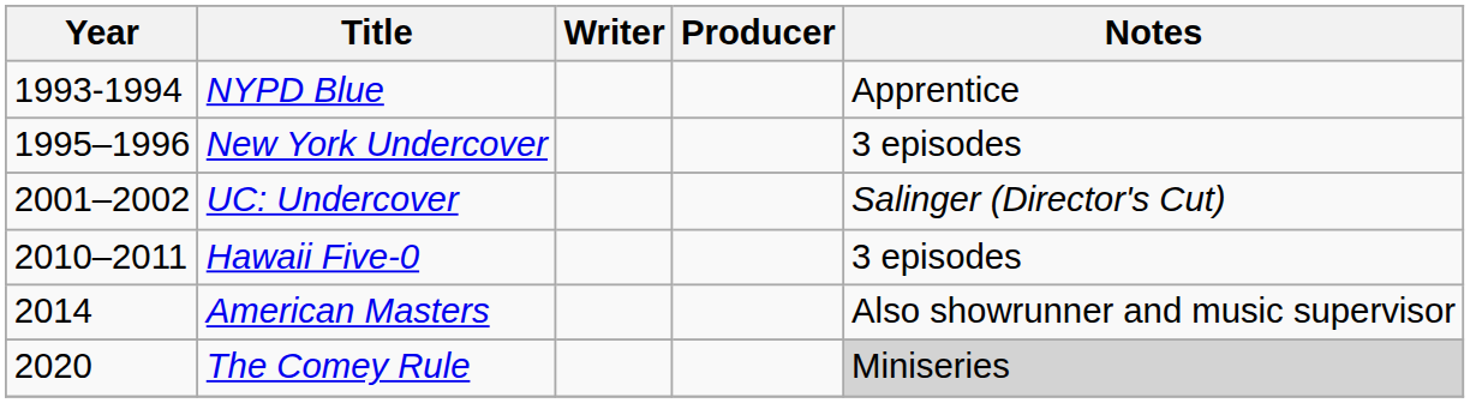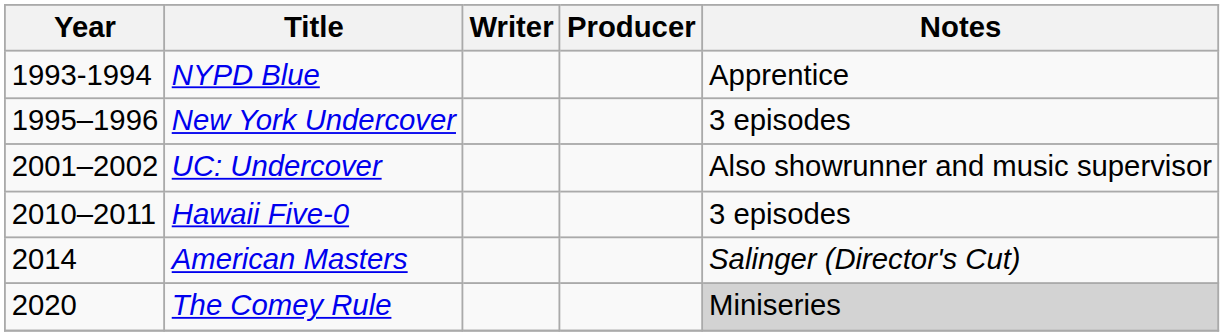UC: Undercover | Notes: Salinger (Director's Cut) -> Also showrunner and music supervisor
American Masters | Notes: Also showrunner and music supervisor -> Salinger (Director's Cut)
